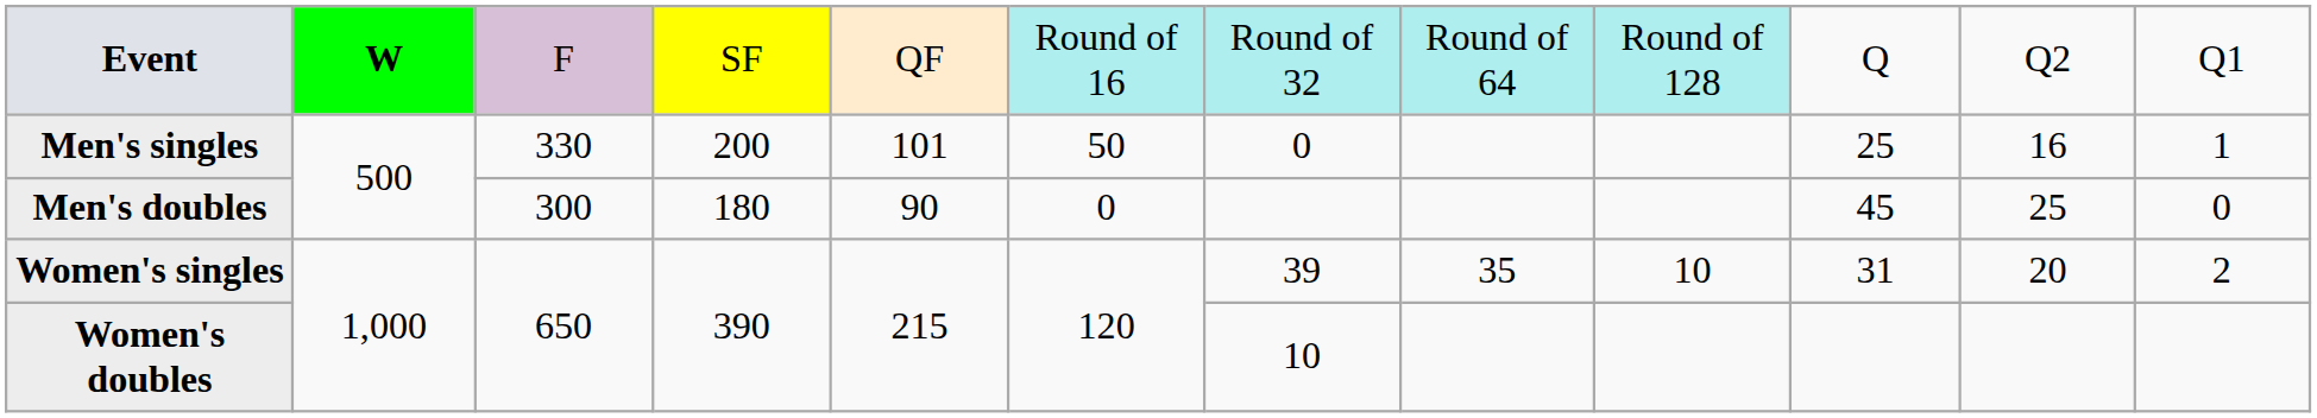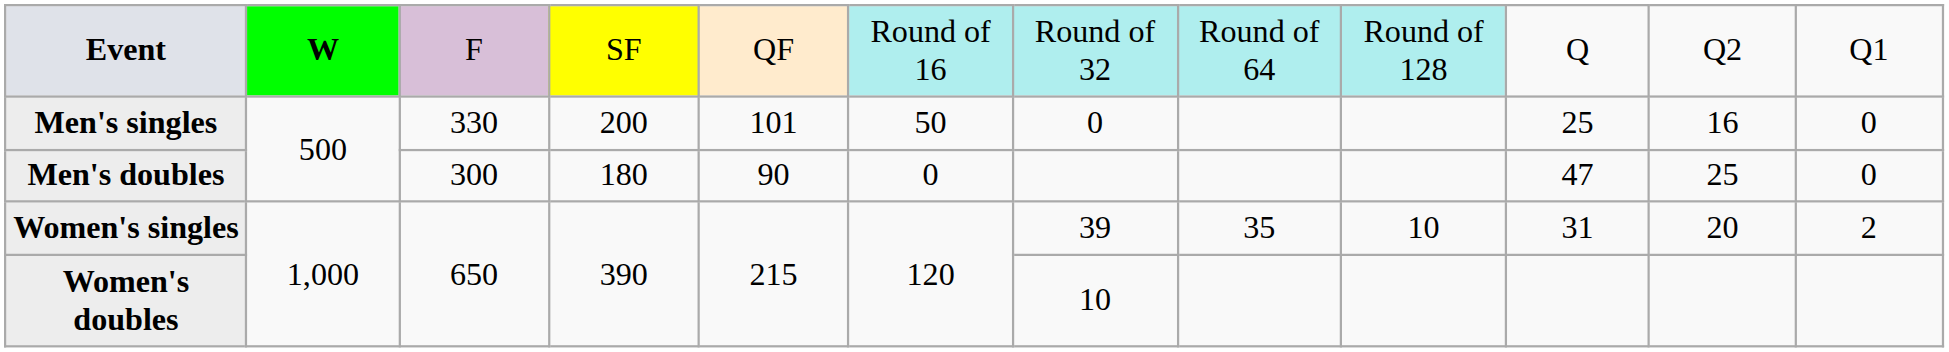Men's singles | column 12: 1 -> 0
Men's doubles | column 10: 45 -> 47
